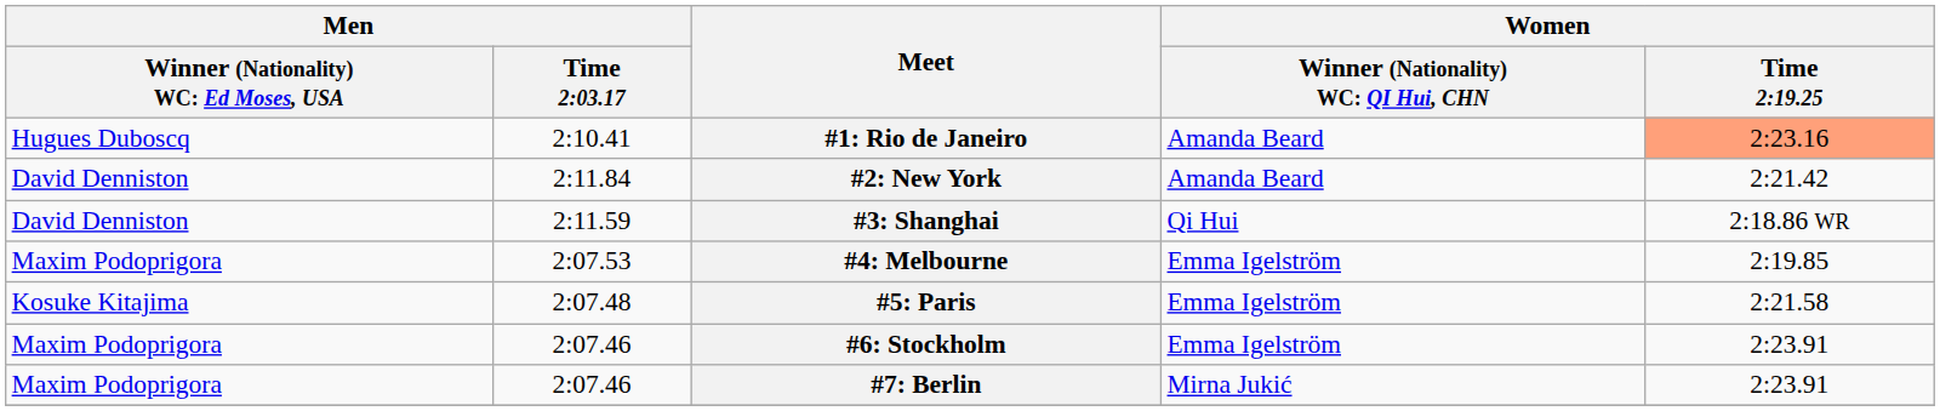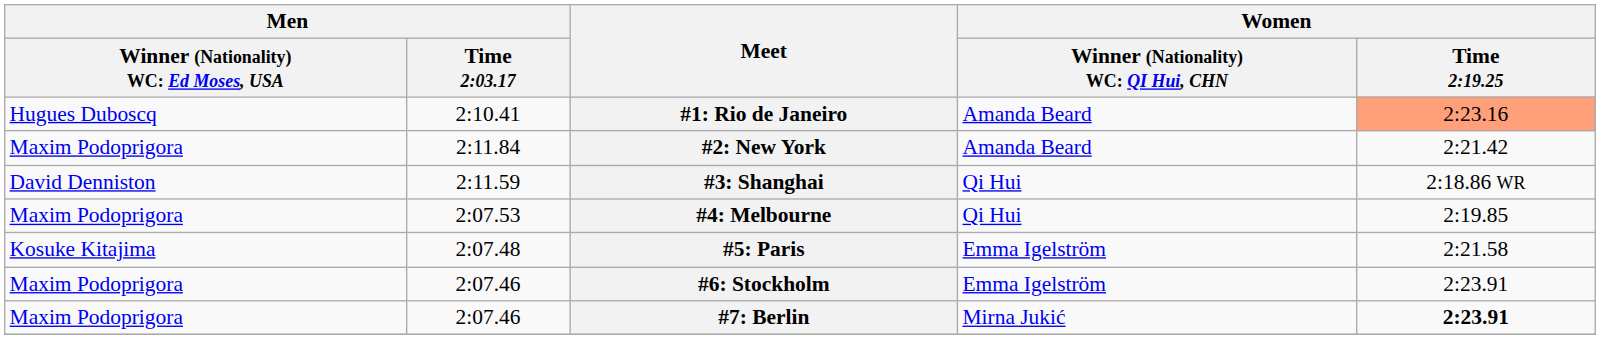#2: New York | column 1: David Denniston -> Maxim Podoprigora
#4: Melbourne | column 4: Emma Igelström -> Qi Hui
#7: Berlin | Women / Time 2:19.25: normal -> bold
